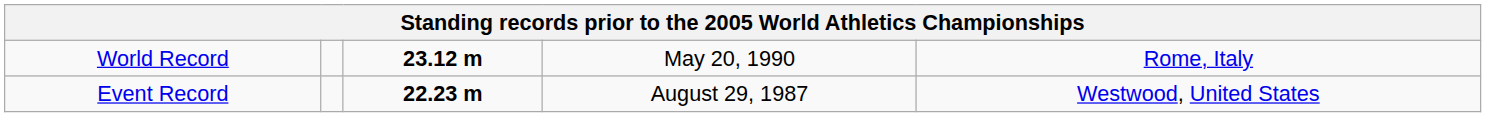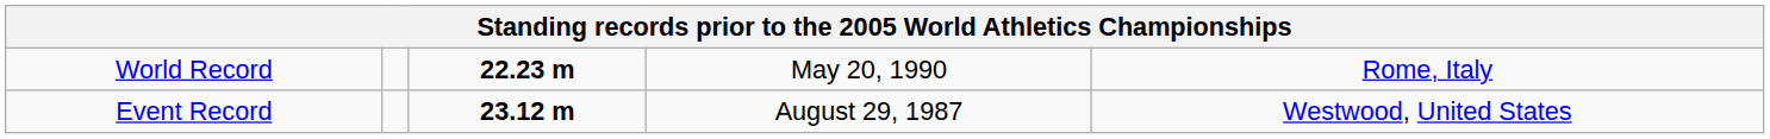World Record | column 3: 23.12 m -> 22.23 m
Event Record | column 3: 22.23 m -> 23.12 m
